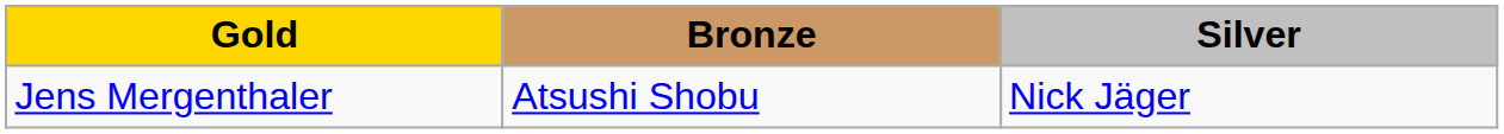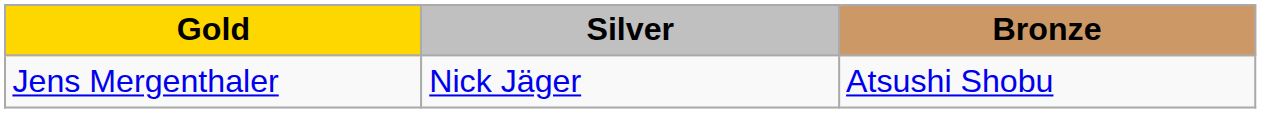columns swapped: Silver <-> Bronze
